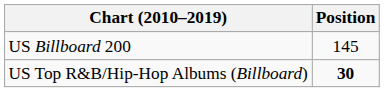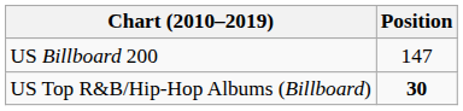US Billboard 200 | Position: 145 -> 147
